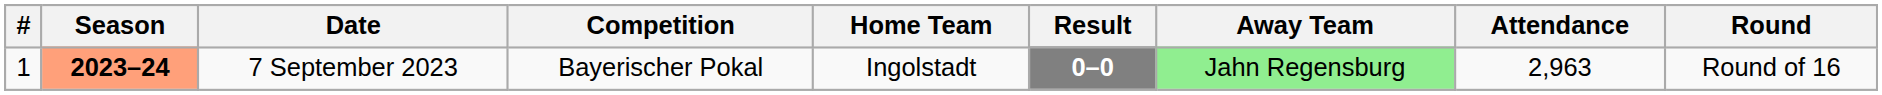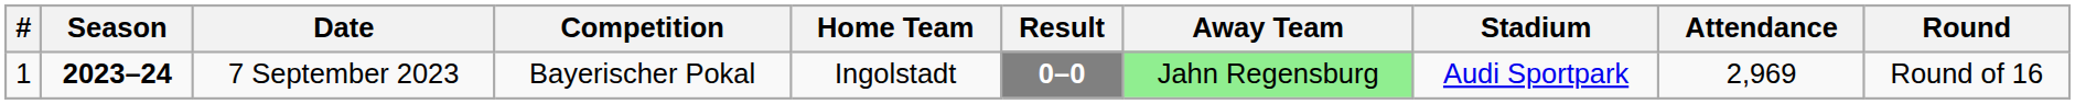+ column: Stadium | Audi Sportpark
7 September 2023 | Season: lightsalmon background -> no background
7 September 2023 | Attendance: 2,963 -> 2,969
